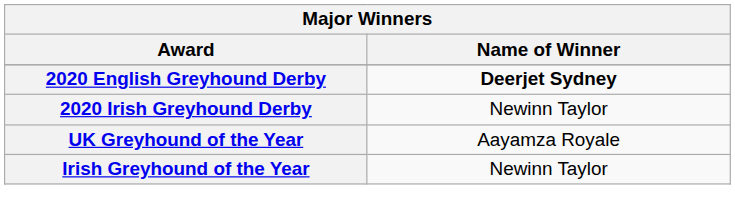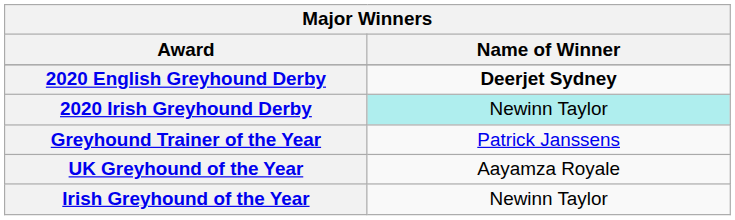2020 Irish Greyhound Derby | Name of Winner: no background -> paleturquoise background
+ row: Greyhound Trainer of the Year | Patrick Janssens
